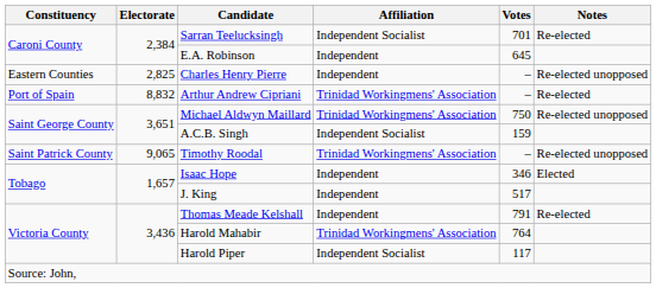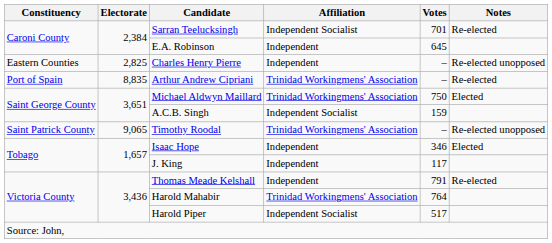Arthur Andrew Cipriani | Electorate: 8,832 -> 8,835
Michael Aldwyn Maillard | Notes: Re-elected unopposed -> Elected
J. King | Votes: 517 -> 117
Harold Piper | Votes: 117 -> 517
